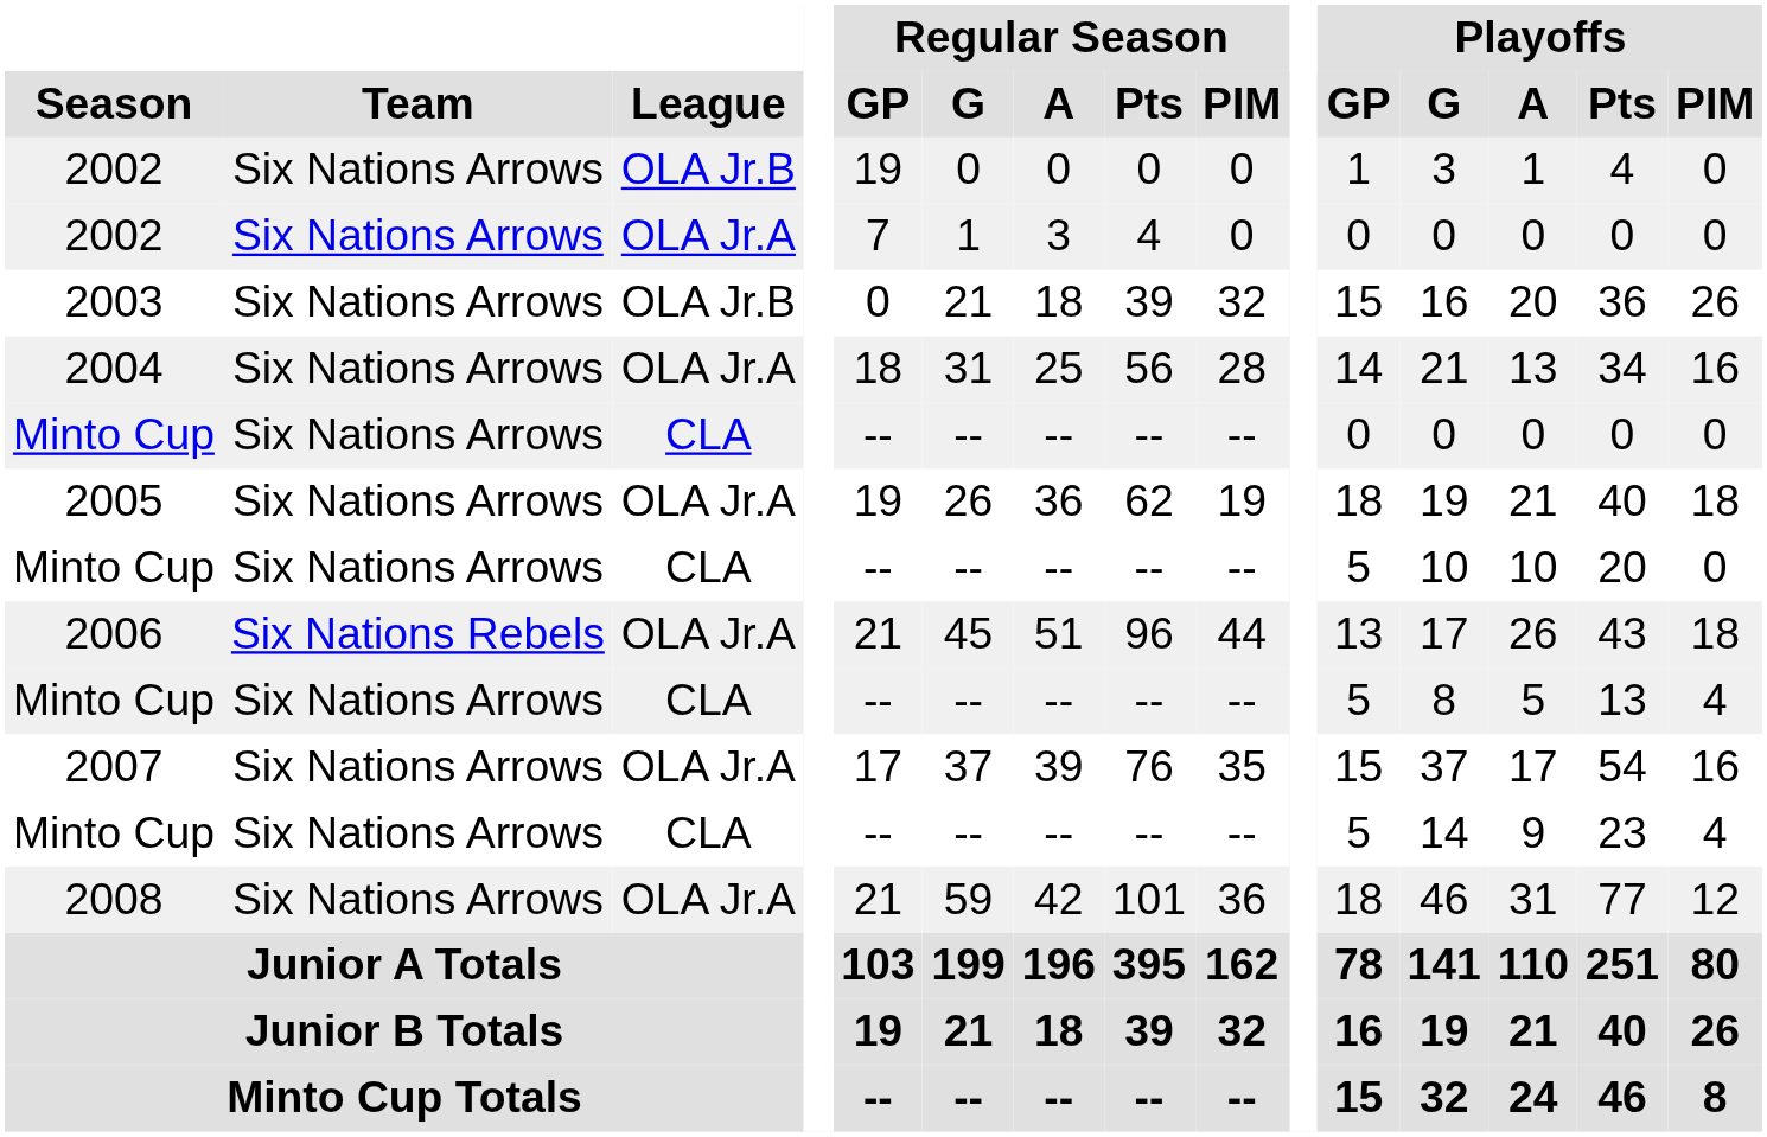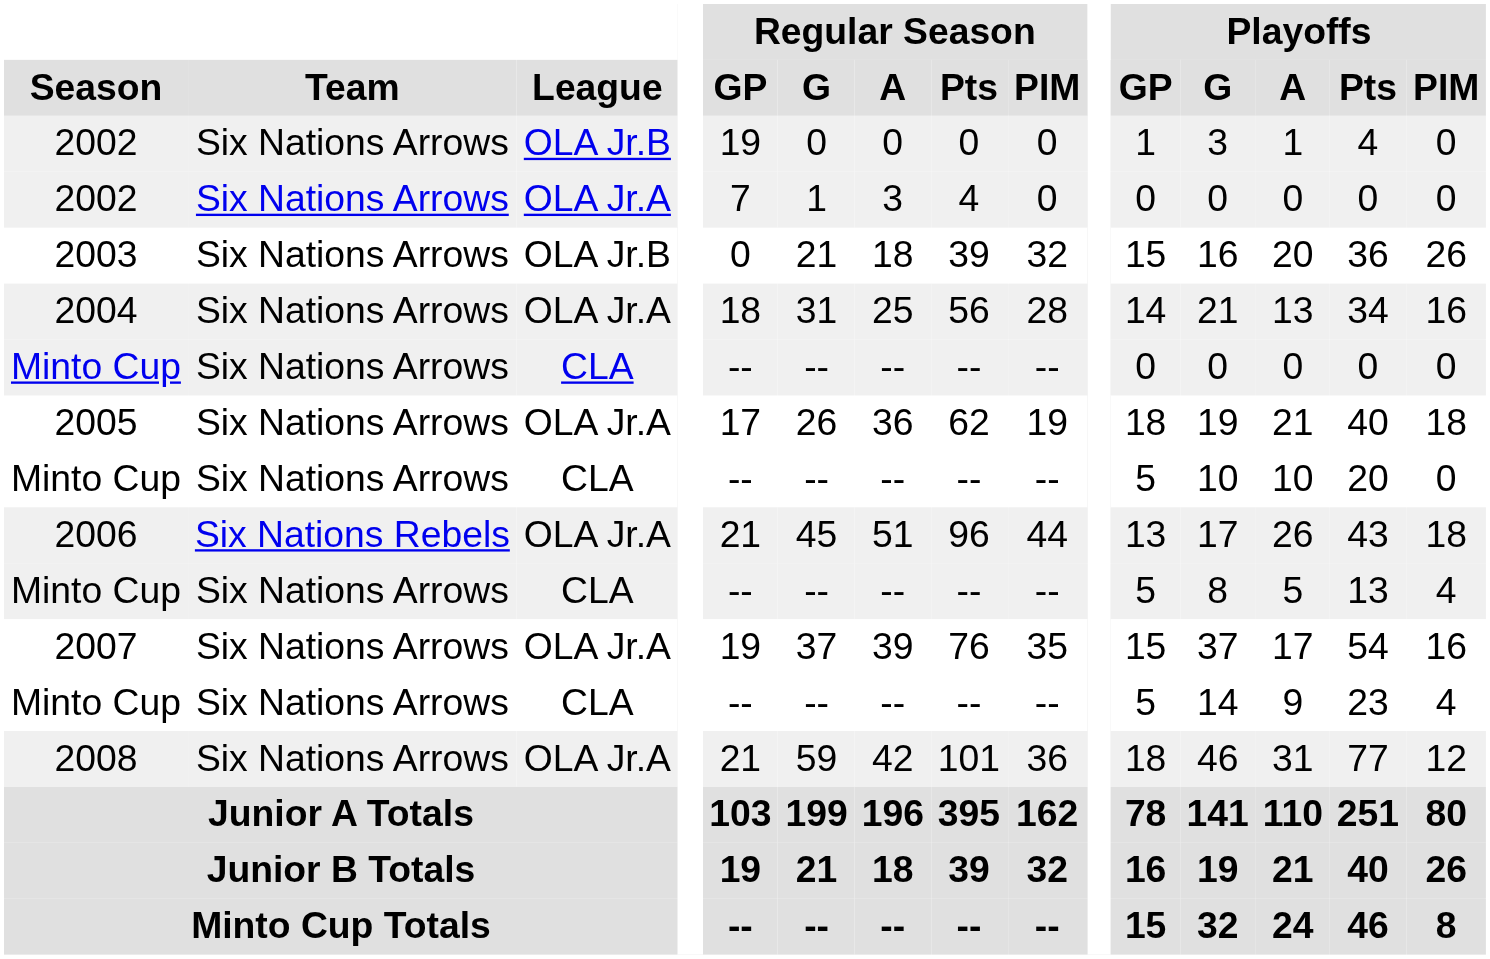2005 | Regular Season / GP: 19 -> 17
2007 | Regular Season / GP: 17 -> 19
